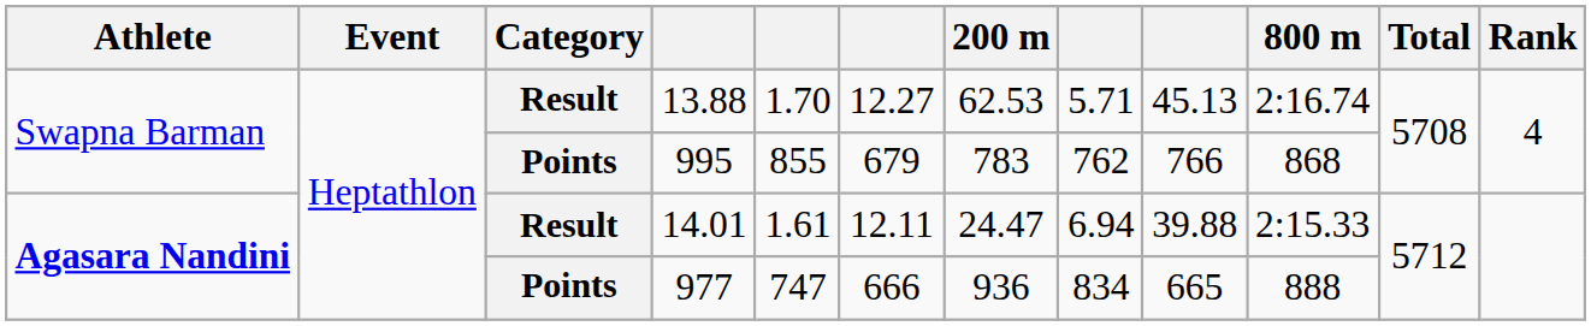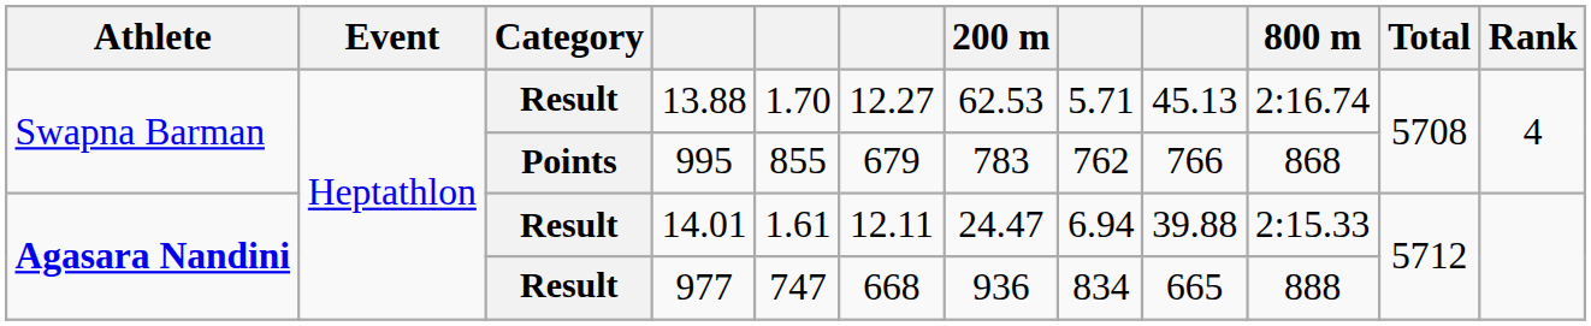977 | Category: Points -> Result
977 | column 6: 666 -> 668
